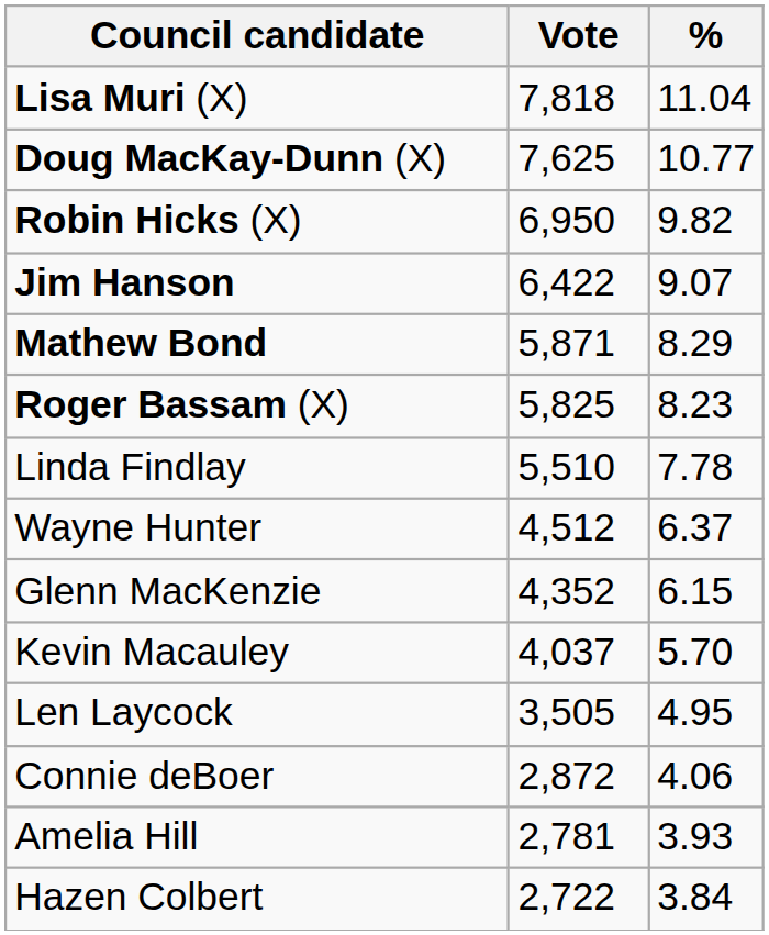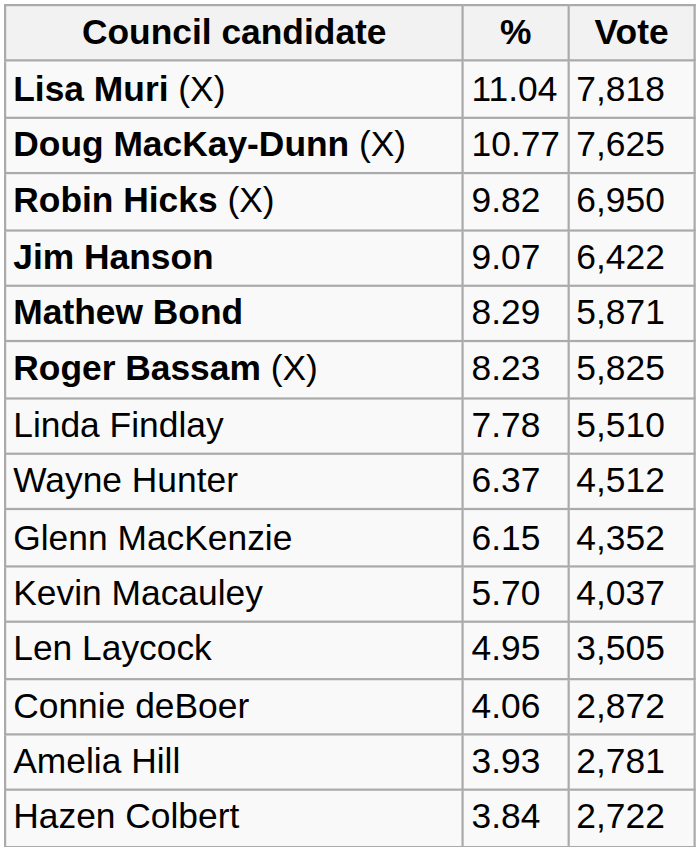columns swapped: Vote <-> %
